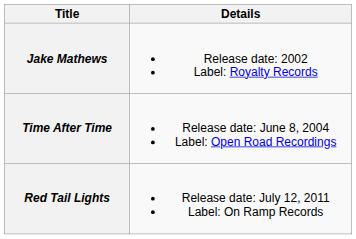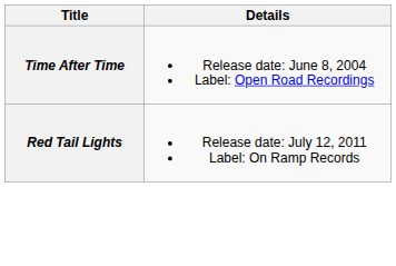- row: Jake Mathews | Release date: 2002 Label: Royalty Records
